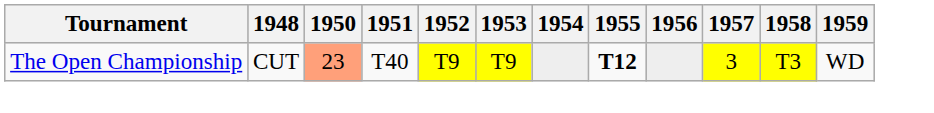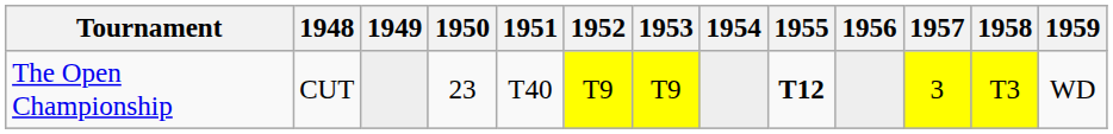+ column: 1949
The Open Championship | 1950: lightsalmon background -> no background
